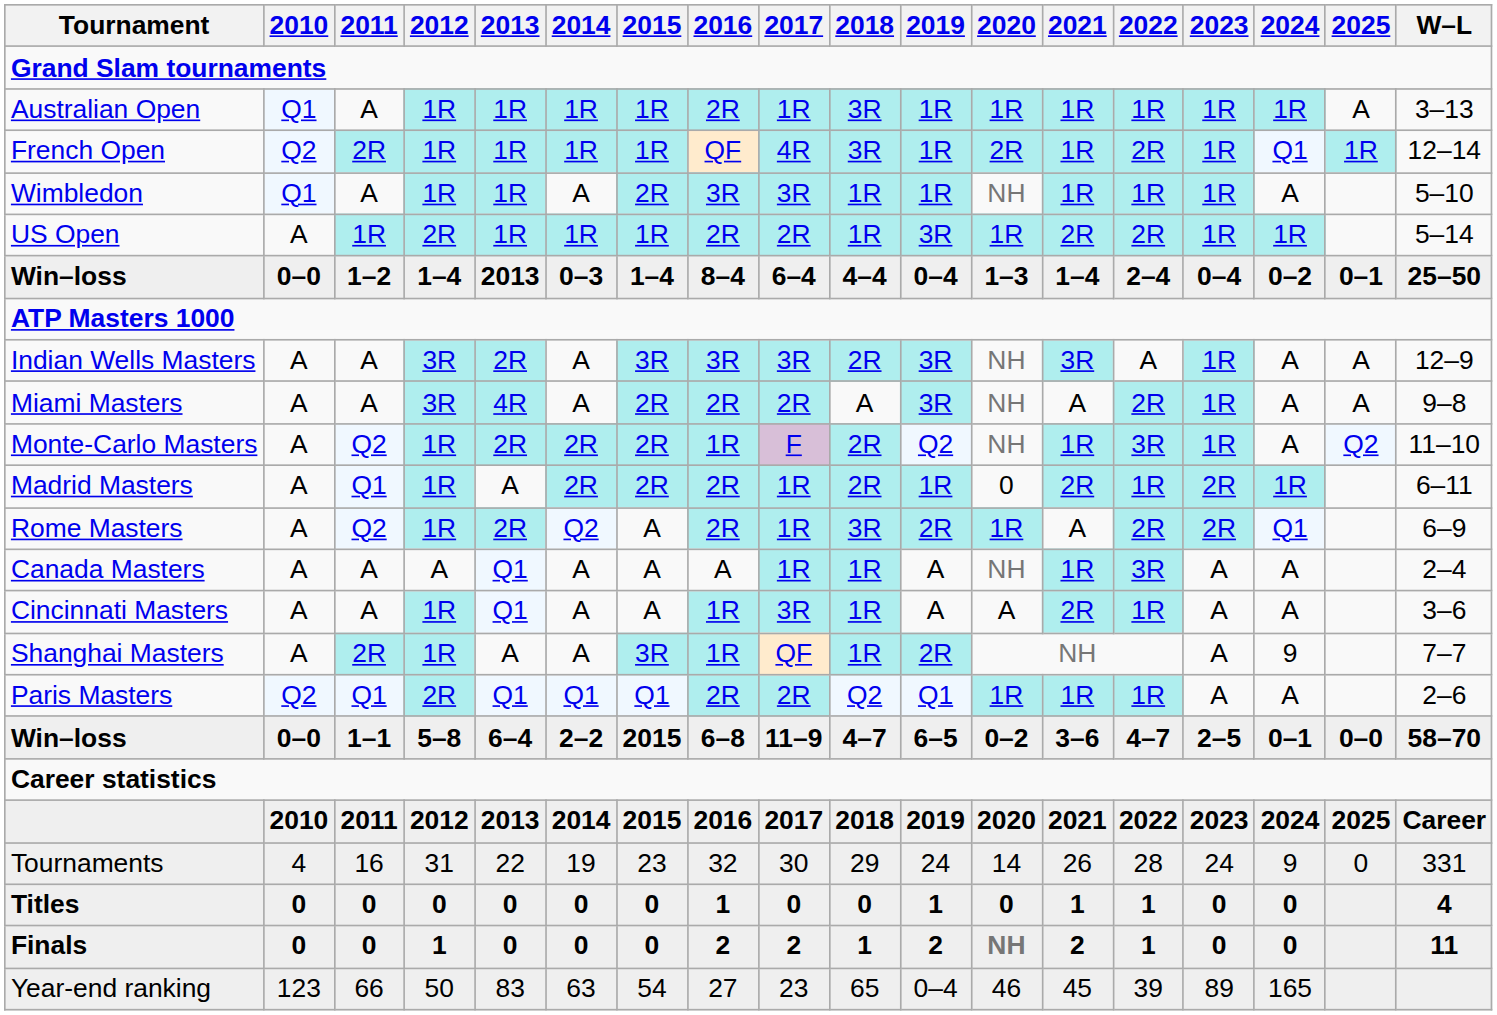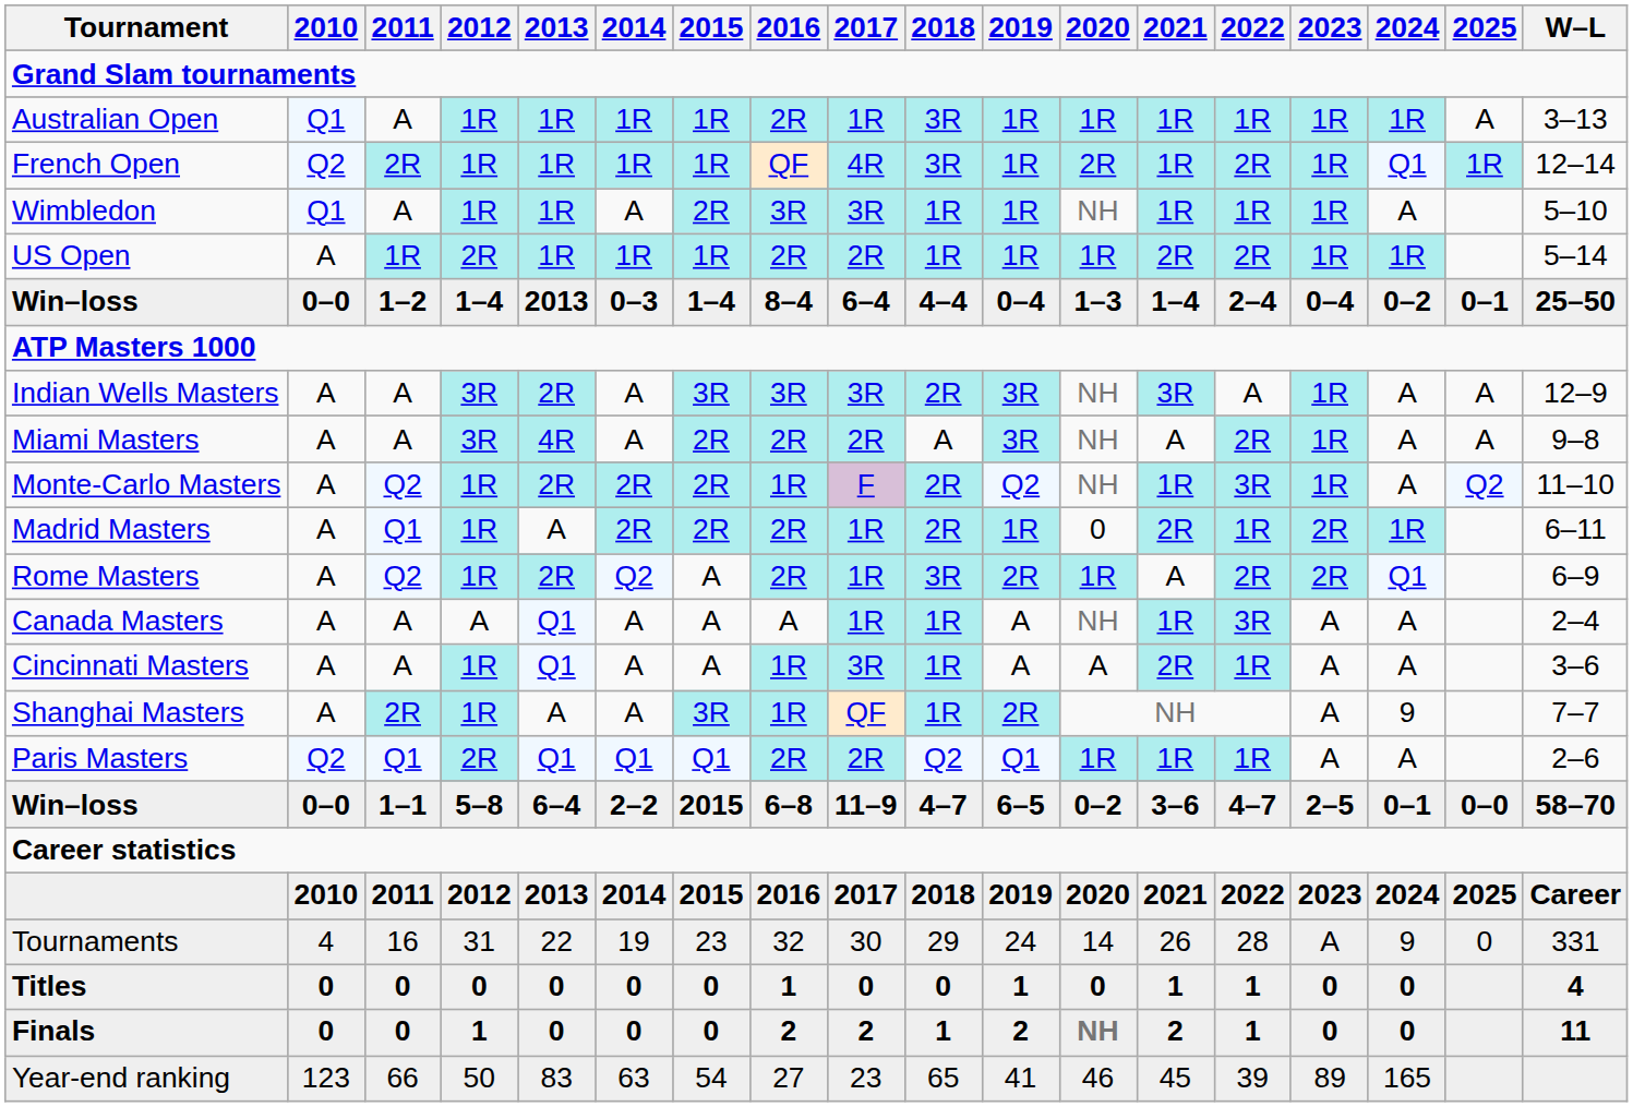US Open | 2019: 3R -> 1R
Tournaments | 2023: 24 -> A
Year-end ranking | 2019: 0–4 -> 41
